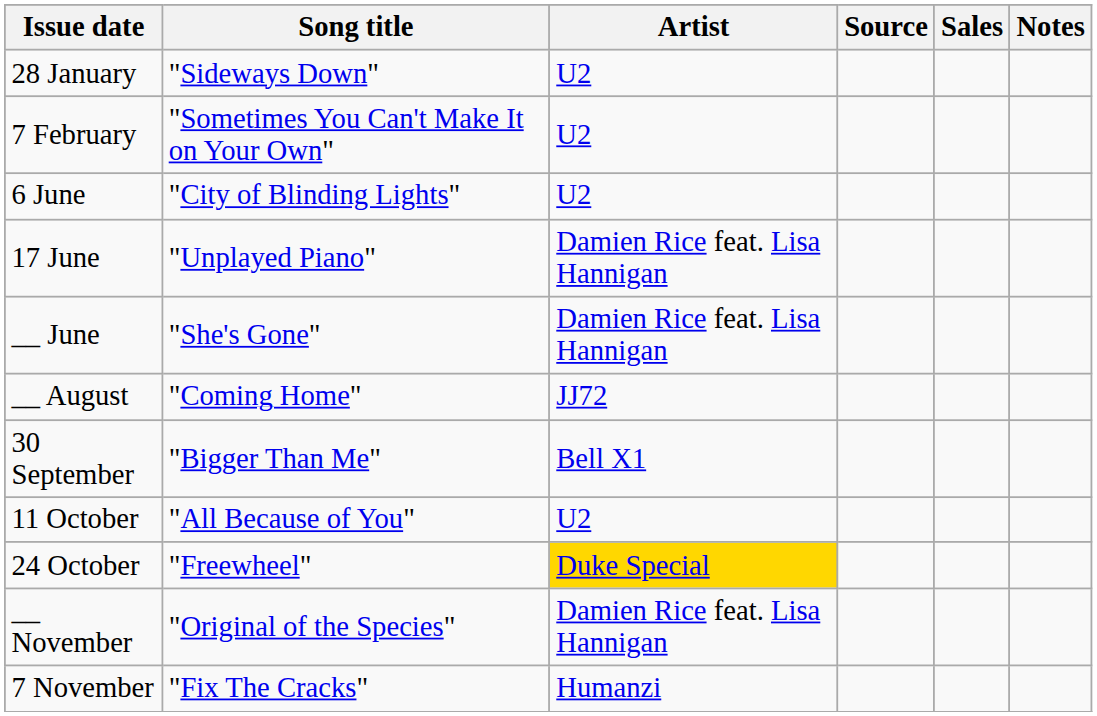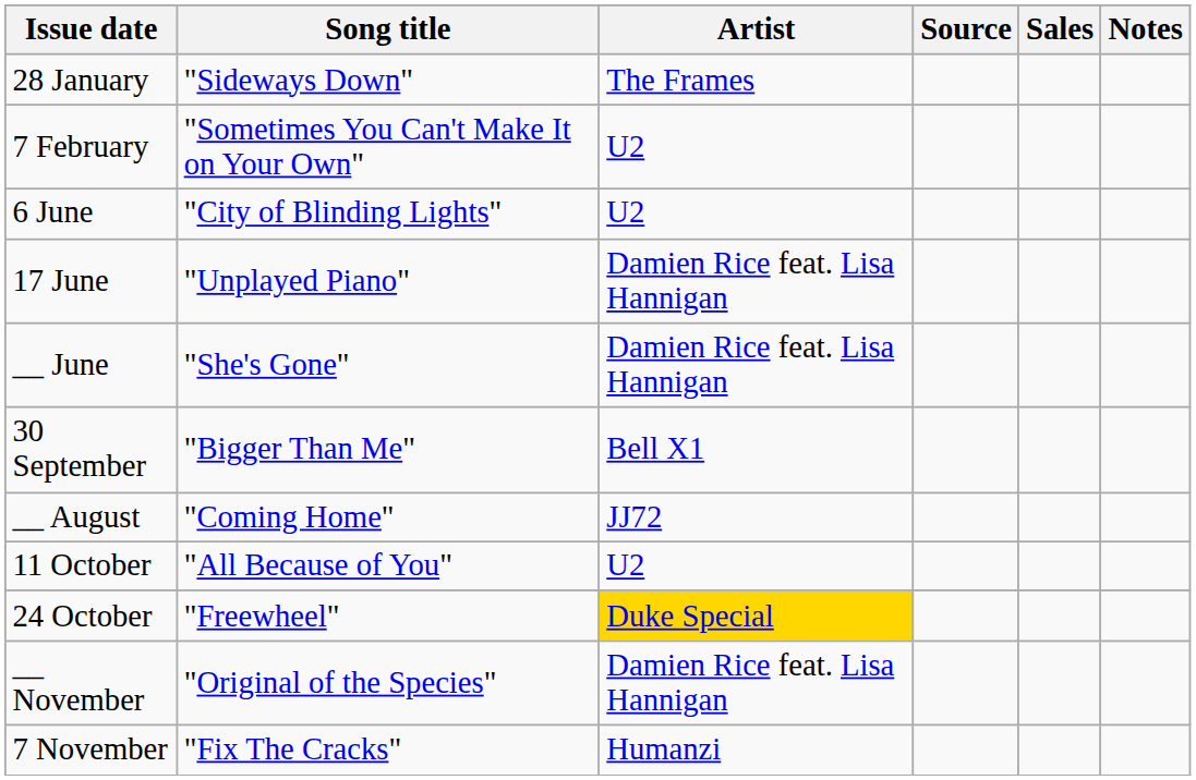28 January | Artist: U2 -> The Frames
rows swapped: __ August <-> 30 September
